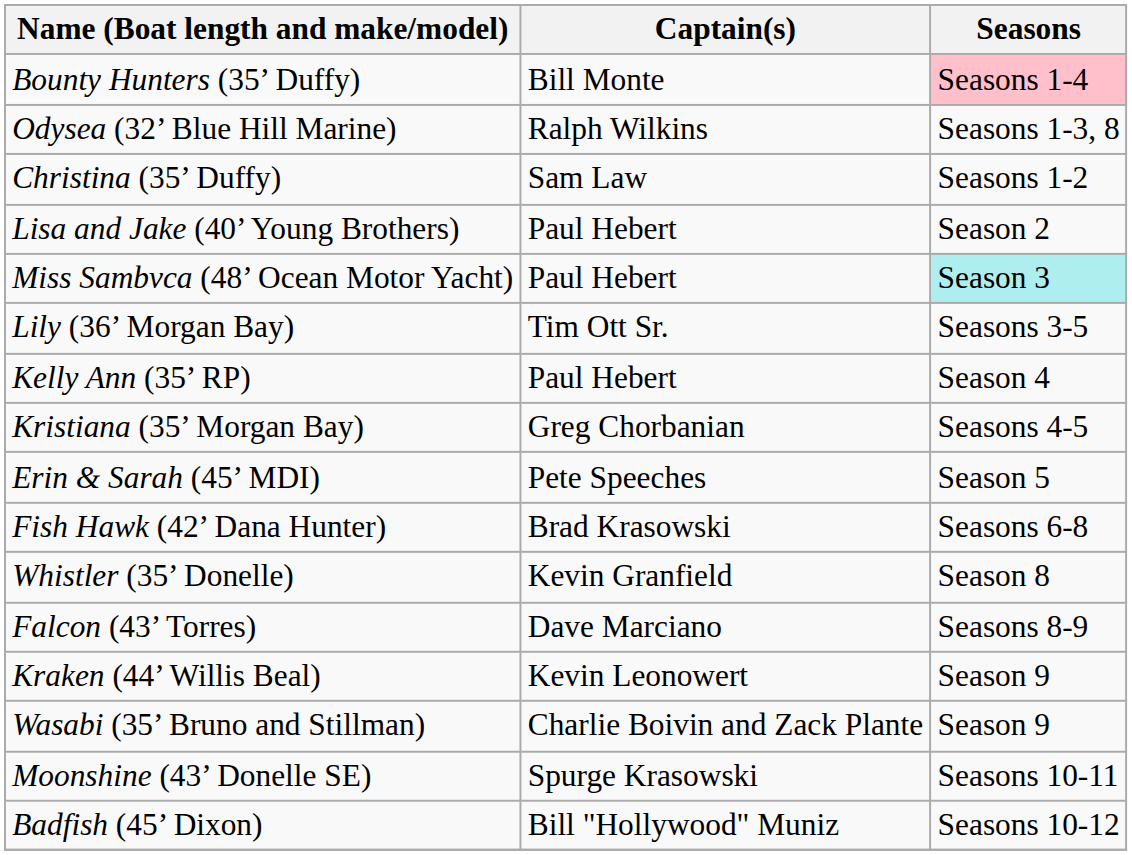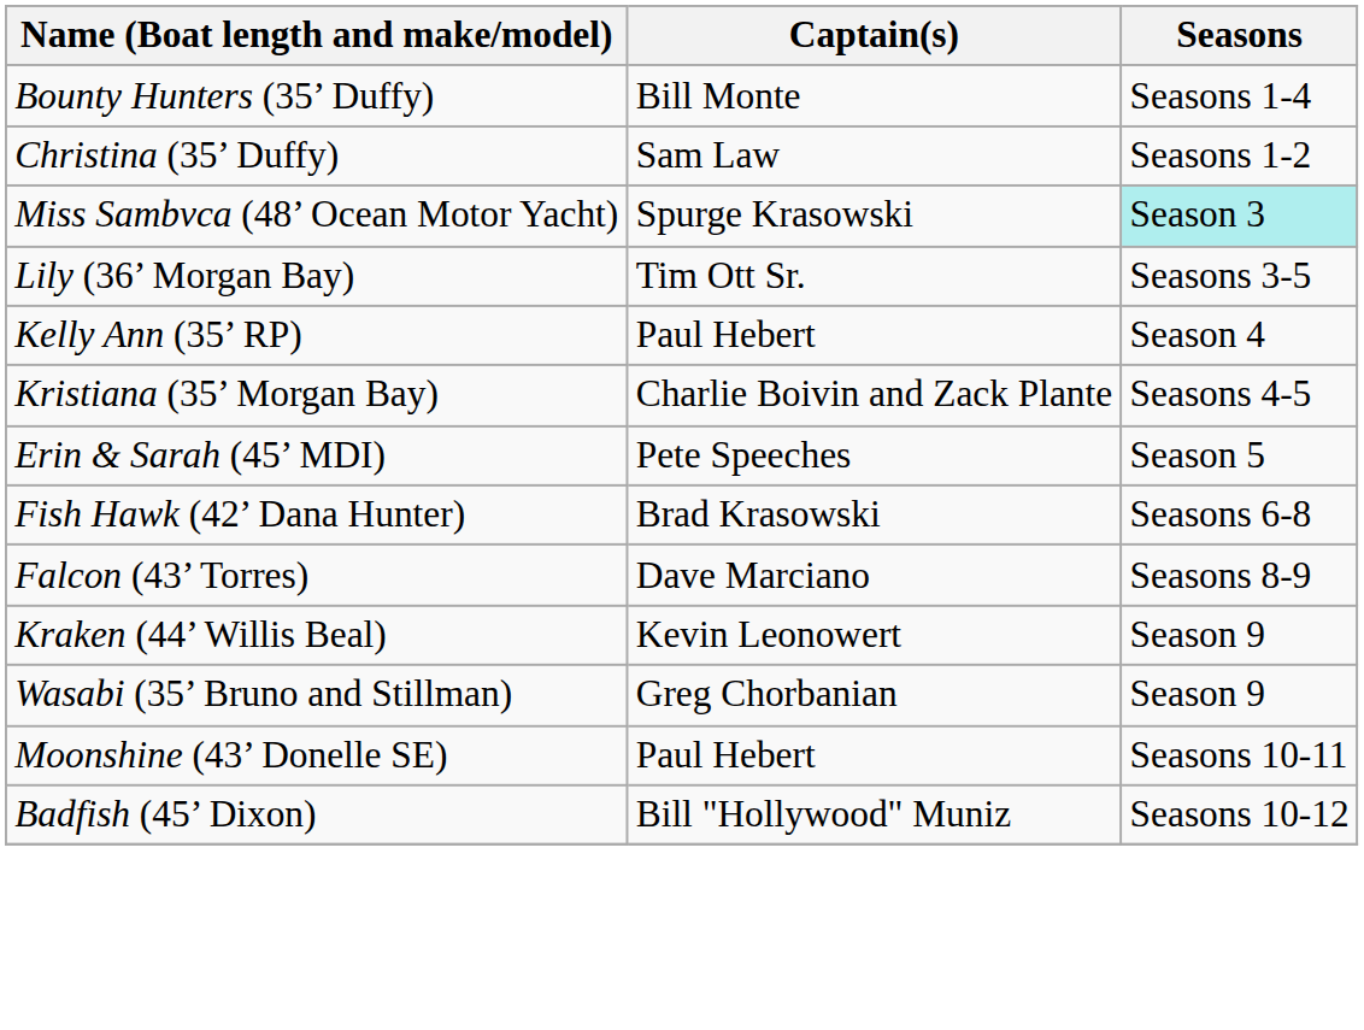Bounty Hunters (35’ Duffy) | Seasons: pink background -> no background
- row: Odysea (32’ Blue Hill Marine) | Ralph Wilkins | Seasons 1-3, 8
- row: Lisa and Jake (40’ Young Brothers) | Paul Hebert | Season 2
Miss Sambvca (48’ Ocean Motor Yacht) | Captain(s): Paul Hebert -> Spurge Krasowski
Kristiana (35’ Morgan Bay) | Captain(s): Greg Chorbanian -> Charlie Boivin and Zack Plante
- row: Whistler (35’ Donelle) | Kevin Granfield | Season 8
Wasabi (35’ Bruno and Stillman) | Captain(s): Charlie Boivin and Zack Plante -> Greg Chorbanian
Moonshine (43’ Donelle SE) | Captain(s): Spurge Krasowski -> Paul Hebert
